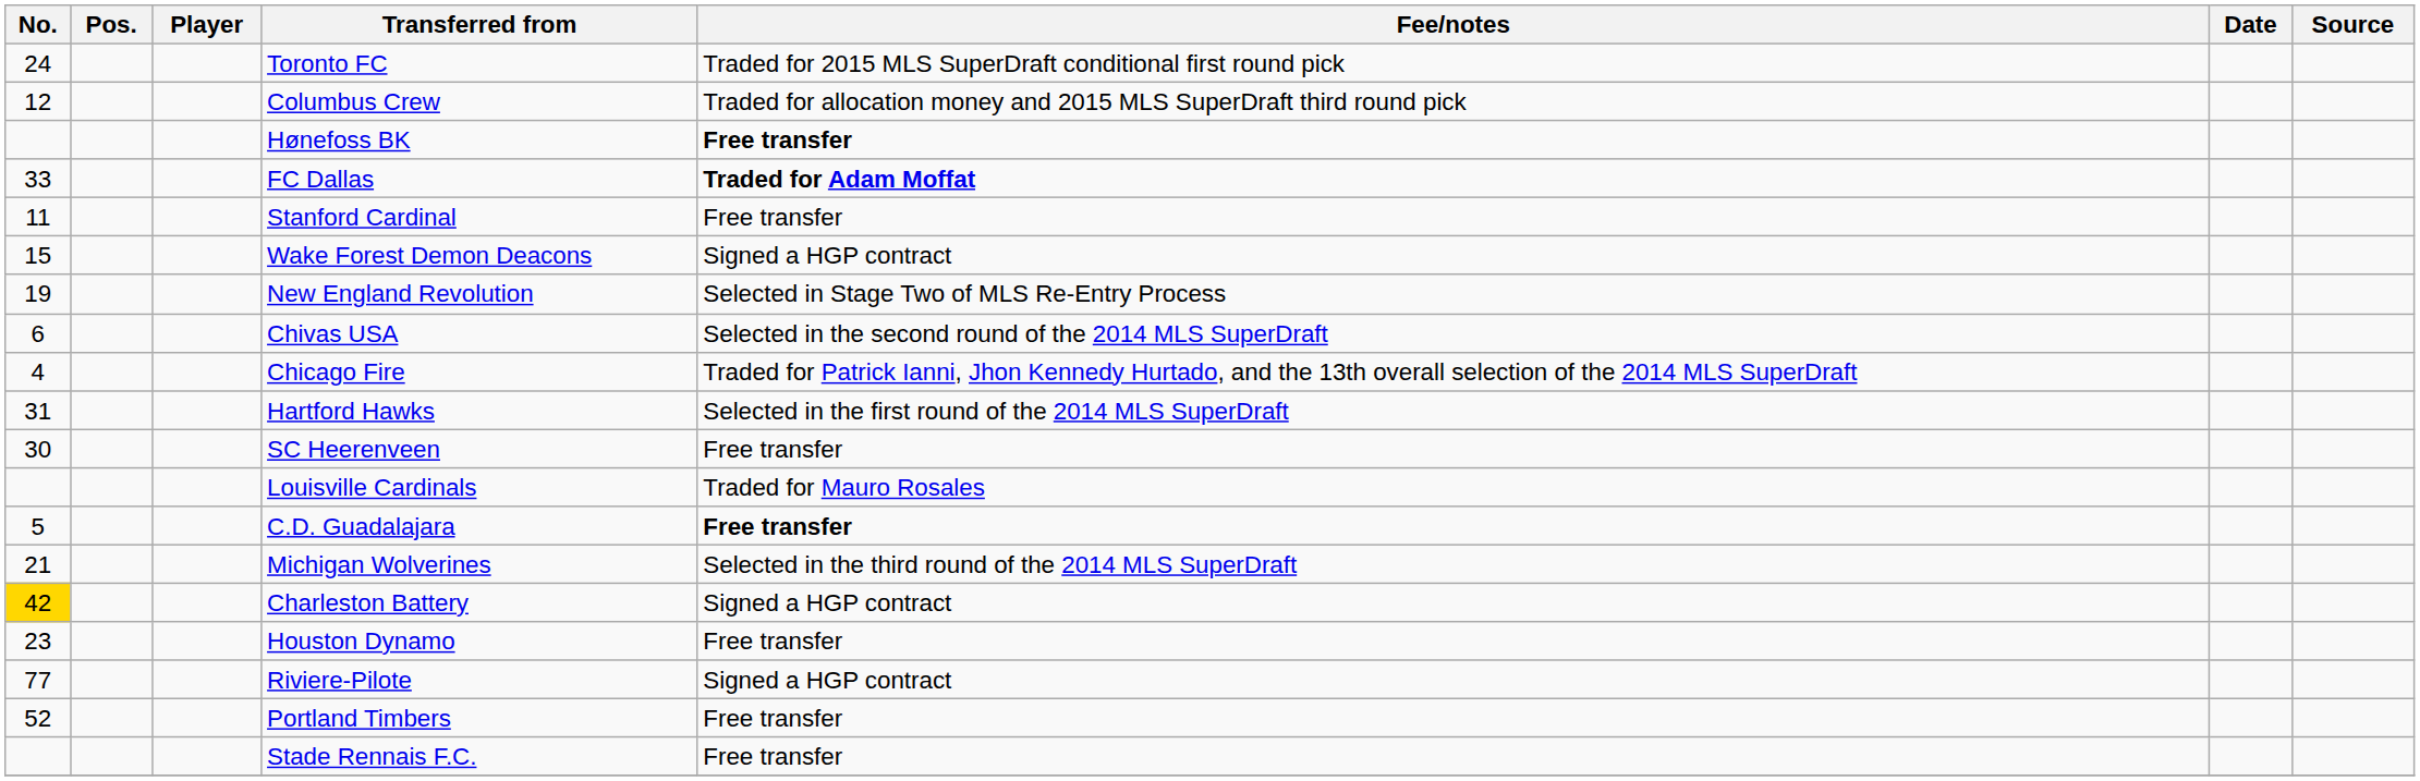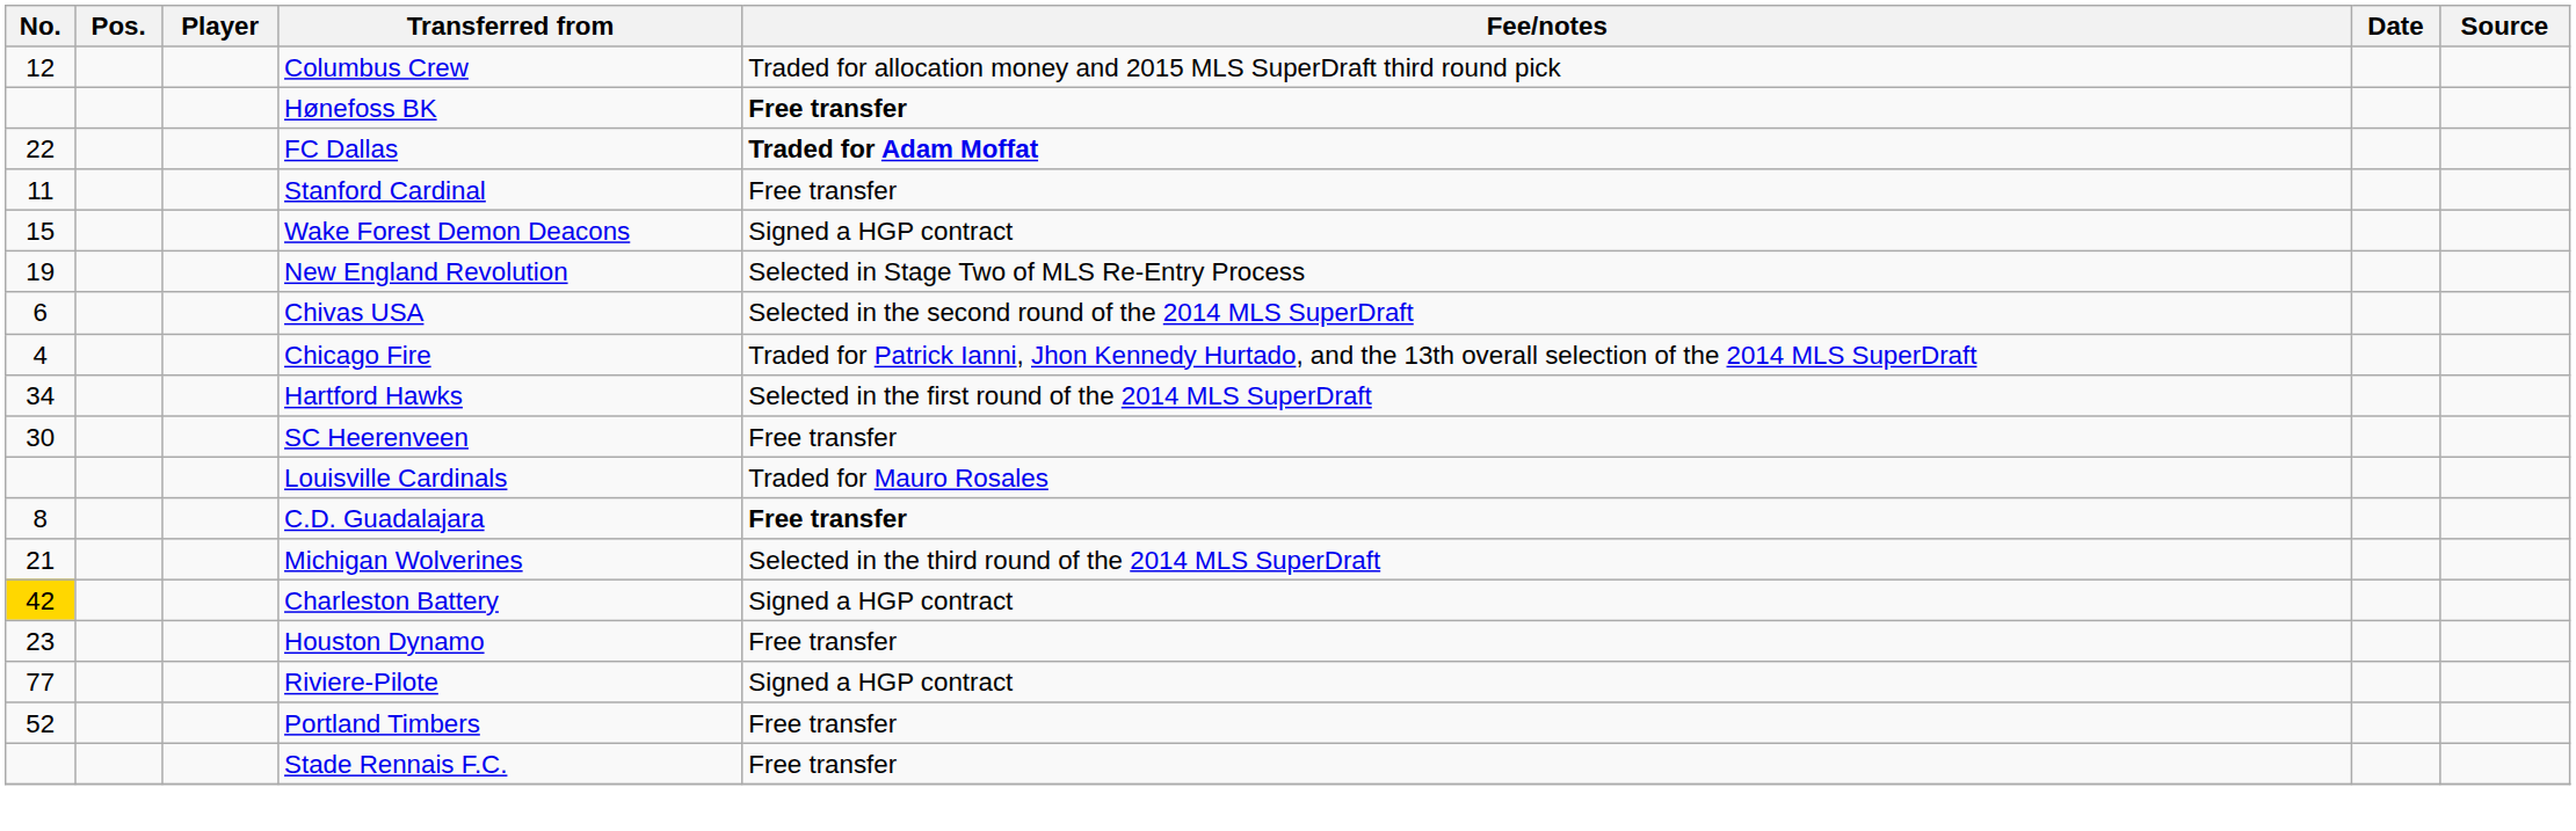- row: 24 | Toronto FC | Traded for 2015 MLS SuperDraft conditional first round pick
FC Dallas | No.: 33 -> 22
Hartford Hawks | No.: 31 -> 34
C.D. Guadalajara | No.: 5 -> 8
